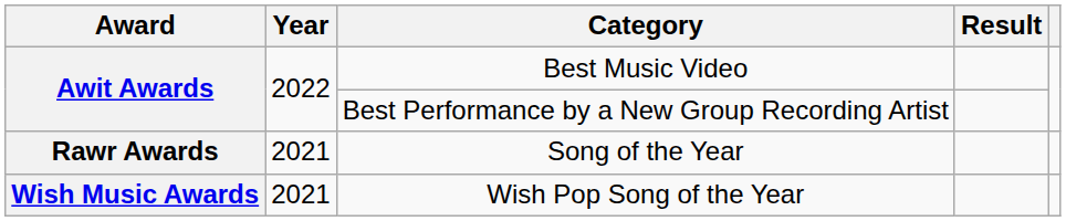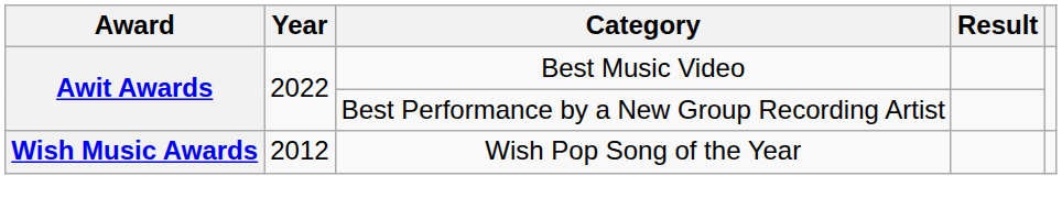- row: Rawr Awards | 2021 | Song of the Year
Wish Pop Song of the Year | Year: 2021 -> 2012
